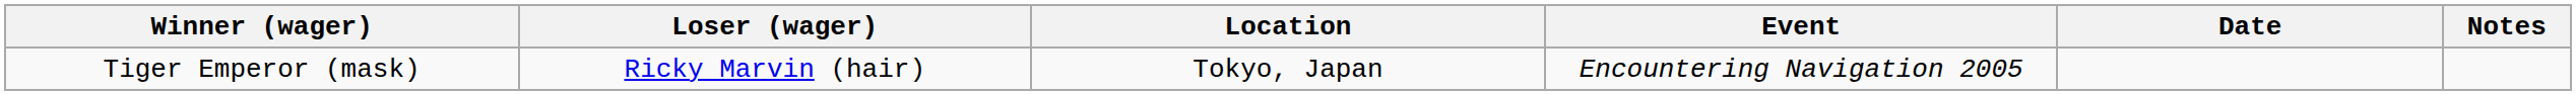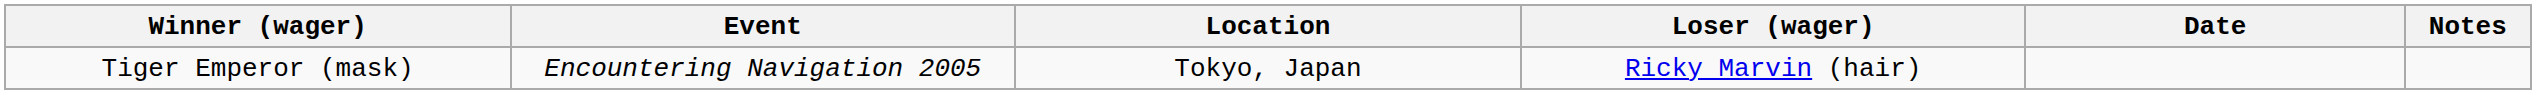columns swapped: Loser (wager) <-> Event
